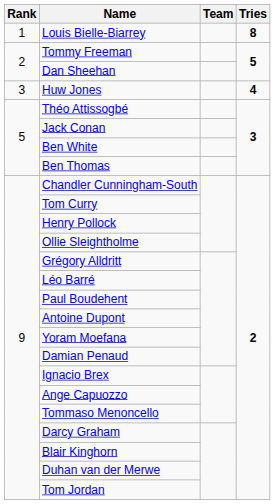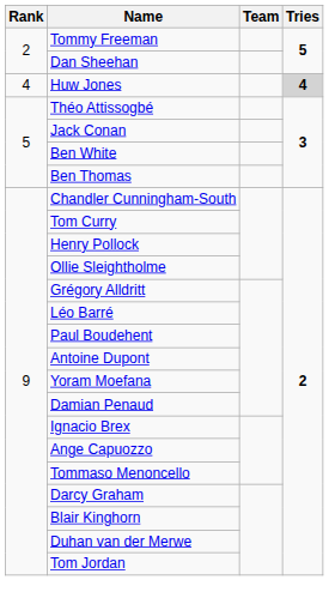- row: 1 | Louis Bielle-Biarrey | 8
Huw Jones | Rank: 3 -> 4
Huw Jones | Tries: no background -> lightgrey background
